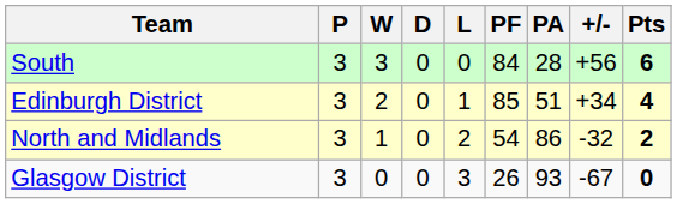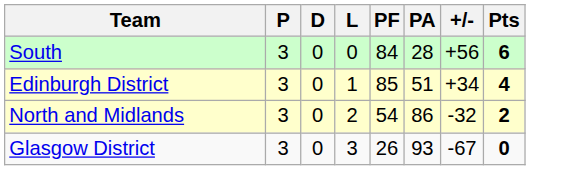- column: W | 3 | 2 | 1 | 0
